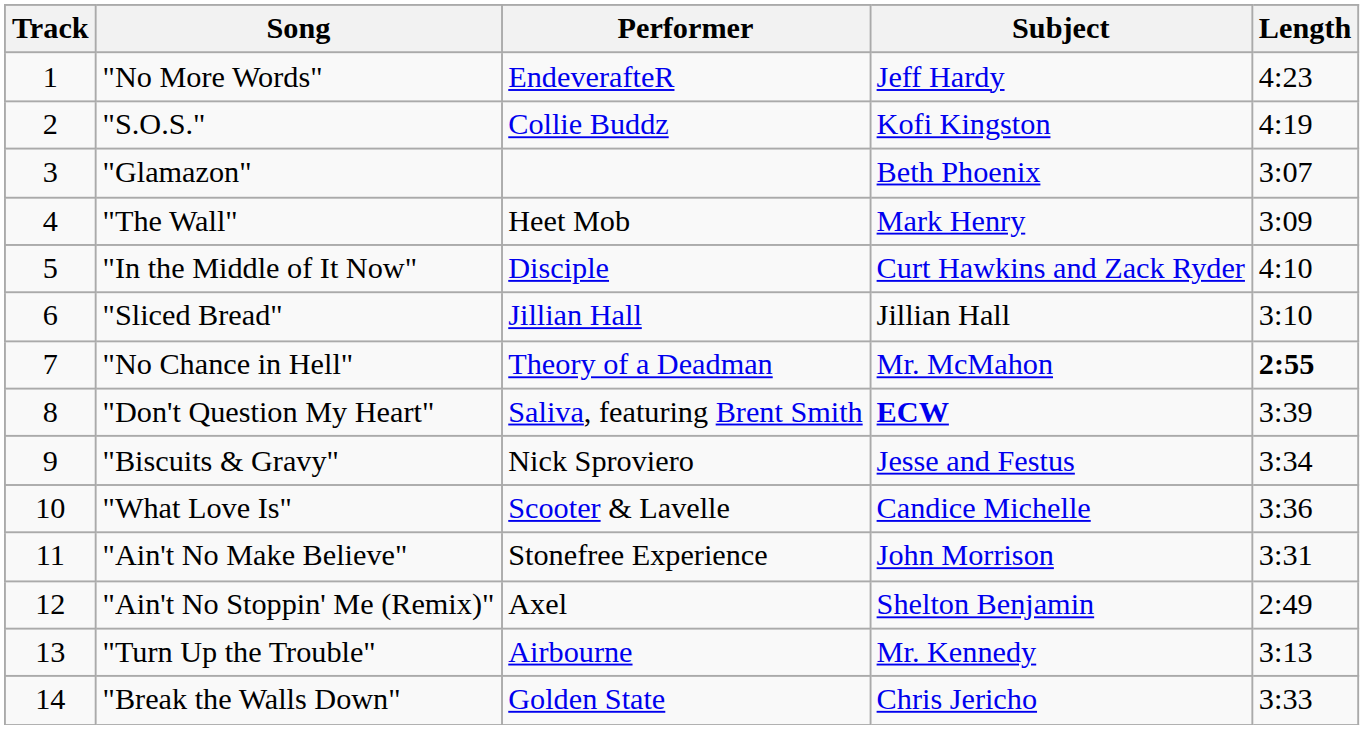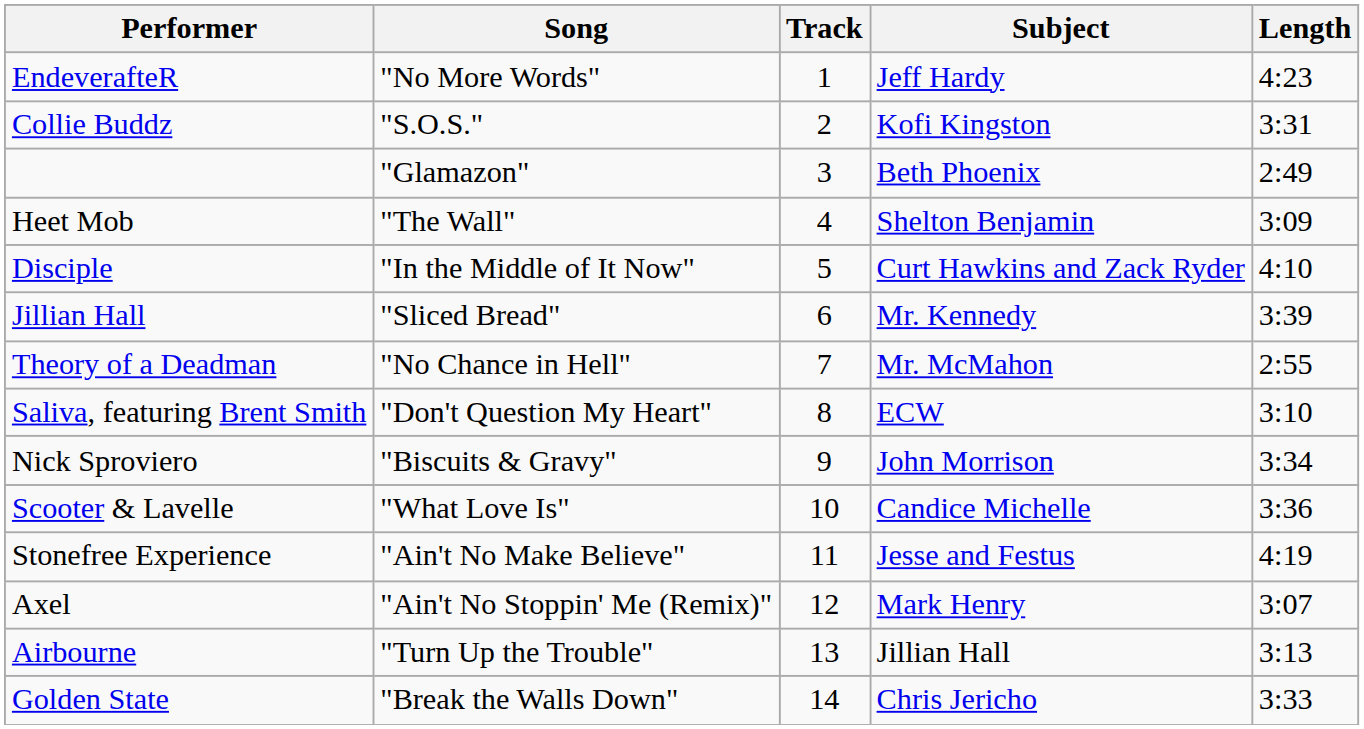columns swapped: Track <-> Performer
"S.O.S." | Length: 4:19 -> 3:31
"Glamazon" | Length: 3:07 -> 2:49
"The Wall" | Subject: Mark Henry -> Shelton Benjamin
"Sliced Bread" | Subject: Jillian Hall -> Mr. Kennedy
"Sliced Bread" | Length: 3:10 -> 3:39
"No Chance in Hell" | Length: bold -> normal
"Don't Question My Heart" | Subject: bold -> normal
"Don't Question My Heart" | Length: 3:39 -> 3:10
"Biscuits & Gravy" | Subject: Jesse and Festus -> John Morrison
"Ain't No Make Believe" | Subject: John Morrison -> Jesse and Festus
"Ain't No Make Believe" | Length: 3:31 -> 4:19
"Ain't No Stoppin' Me (Remix)" | Subject: Shelton Benjamin -> Mark Henry
"Ain't No Stoppin' Me (Remix)" | Length: 2:49 -> 3:07
"Turn Up the Trouble" | Subject: Mr. Kennedy -> Jillian Hall
